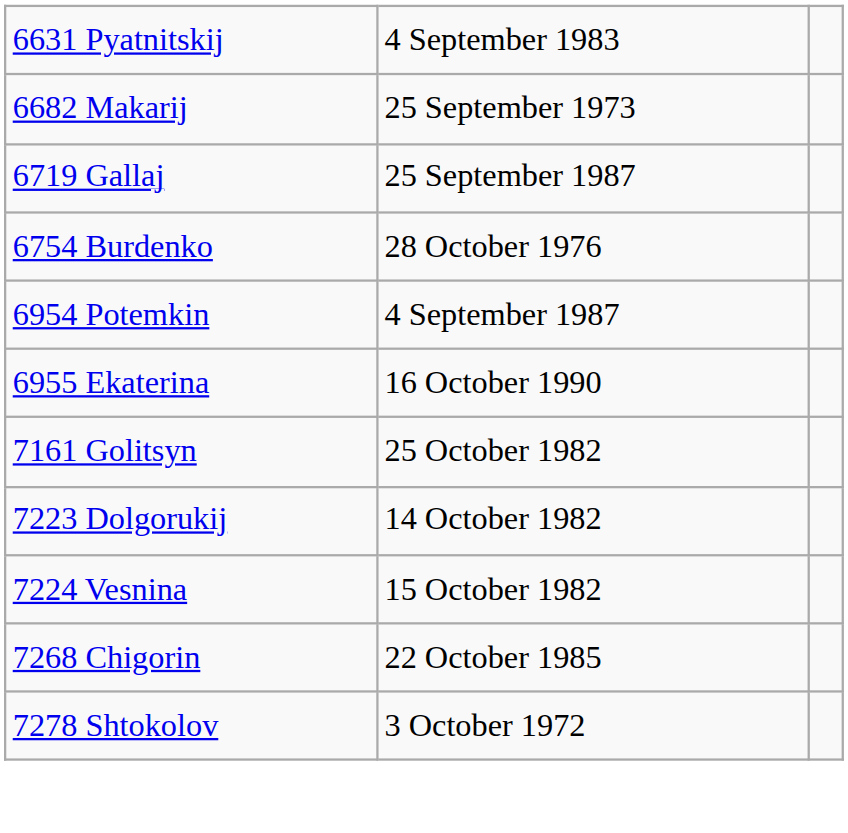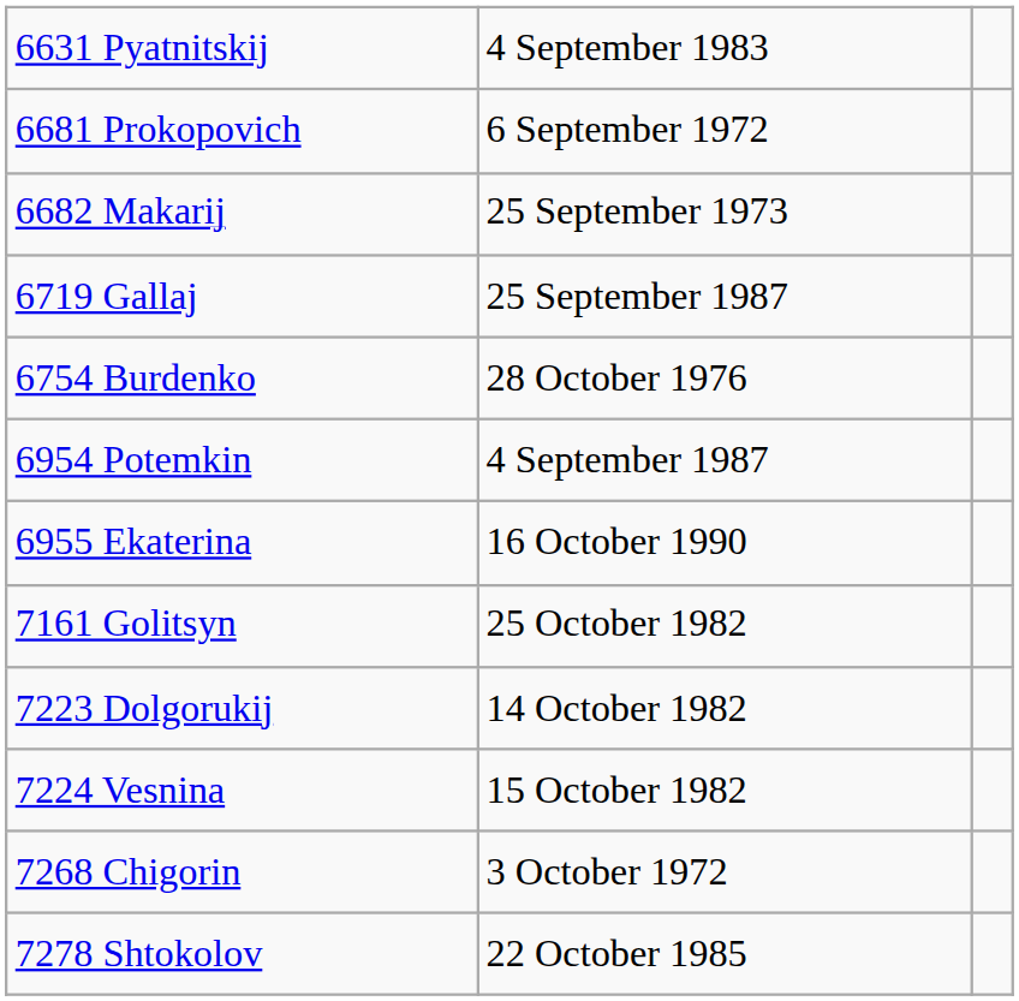+ row: 6681 Prokopovich | 6 September 1972
7268 Chigorin | column 2: 22 October 1985 -> 3 October 1972
7278 Shtokolov | column 2: 3 October 1972 -> 22 October 1985
